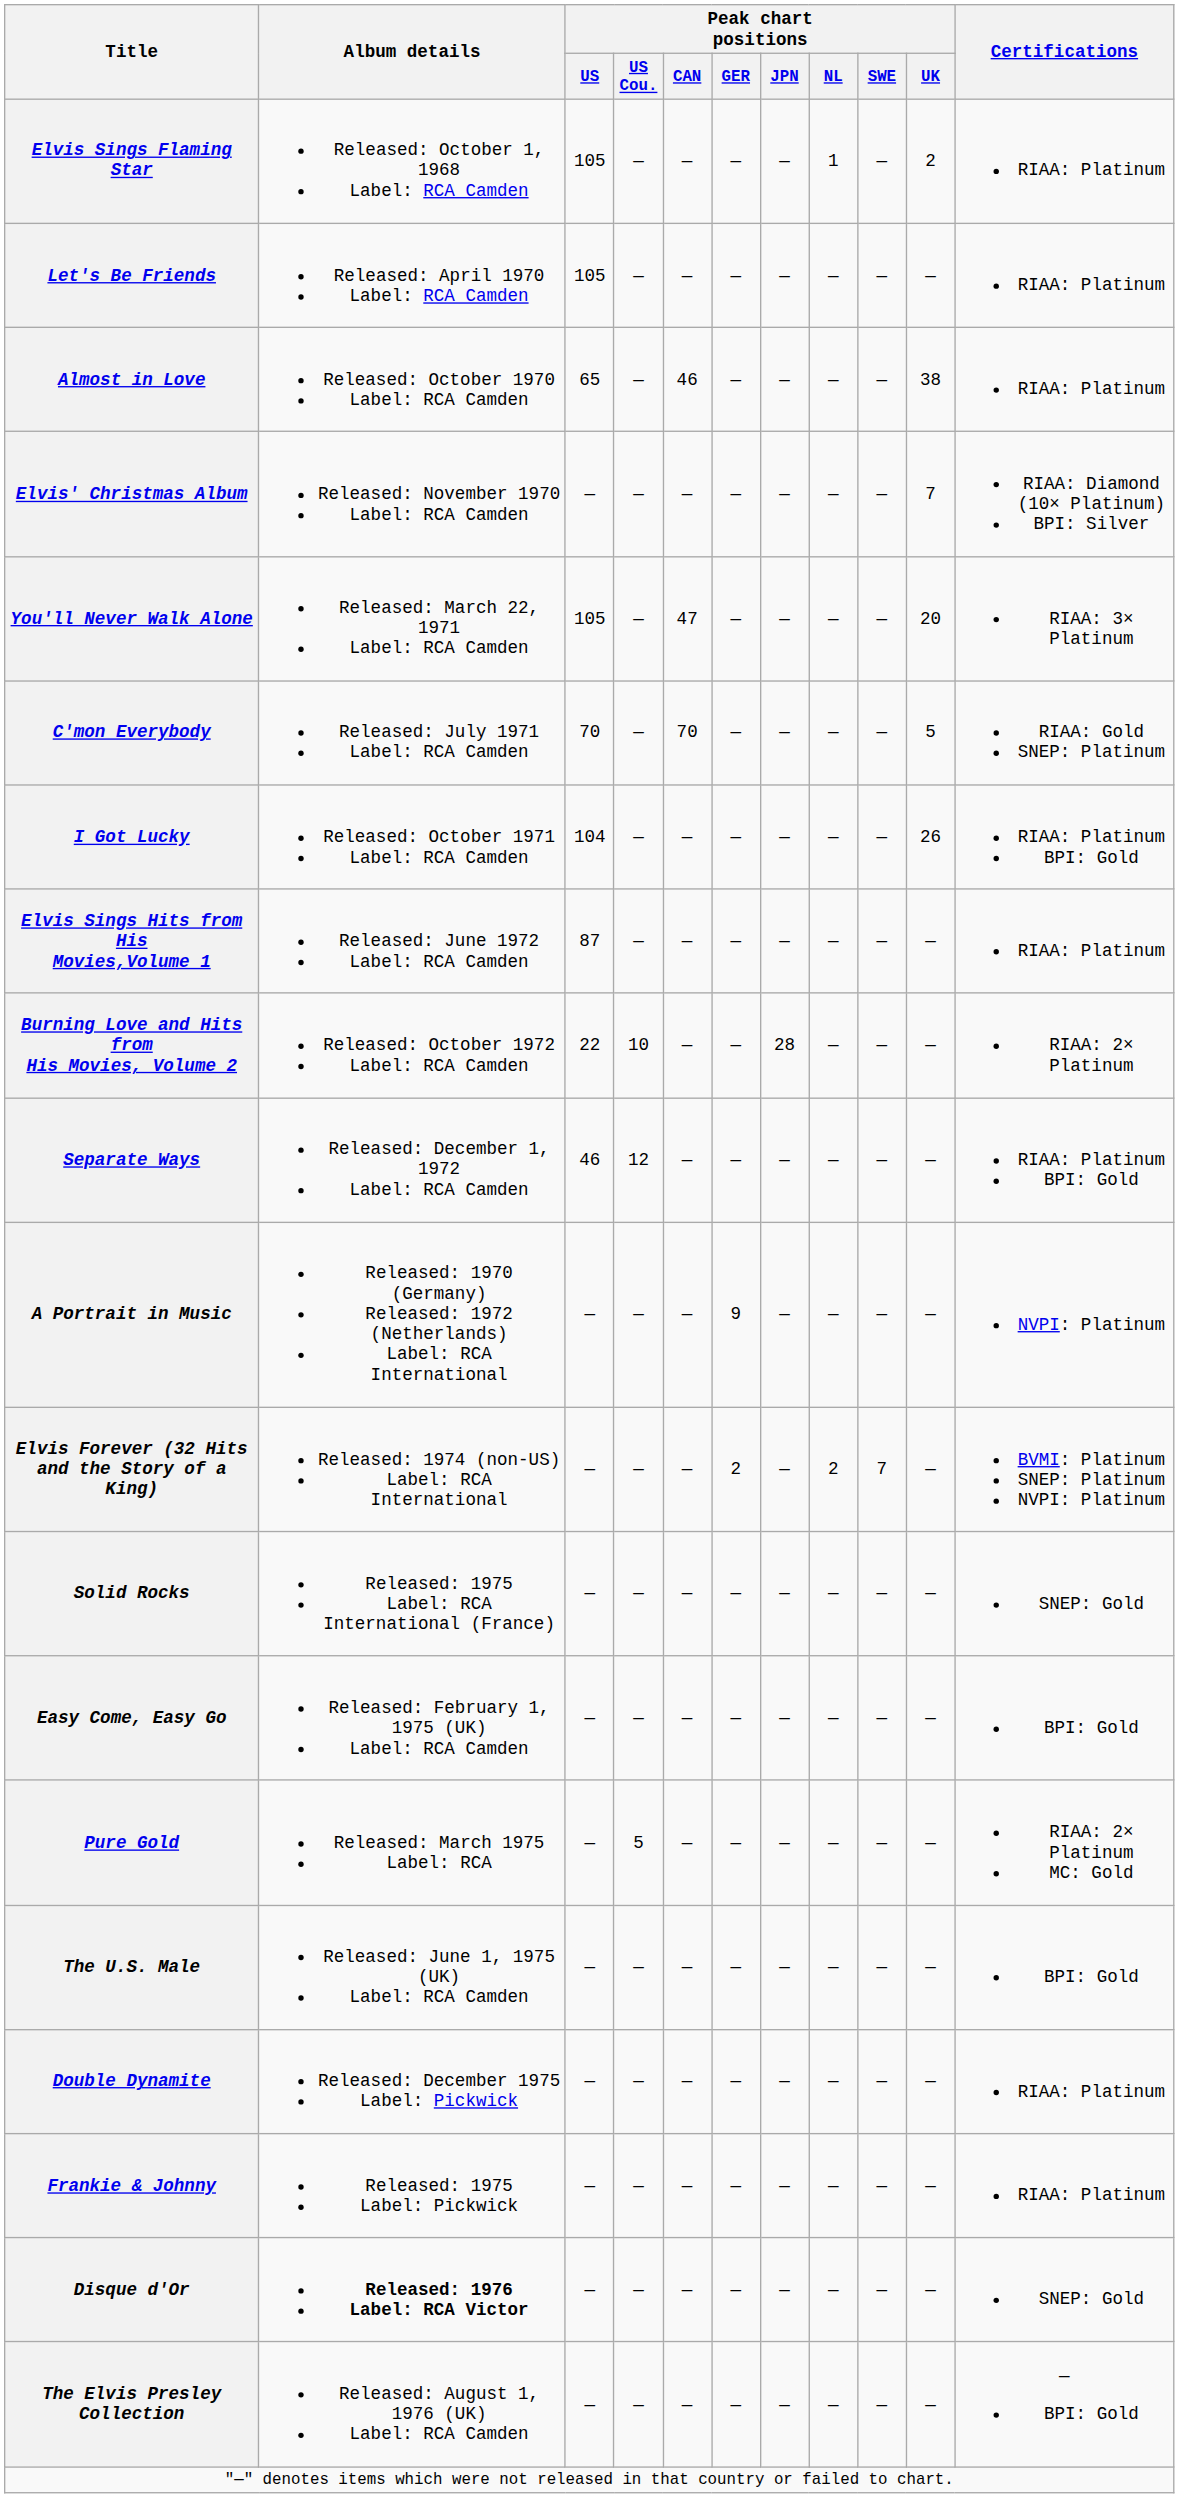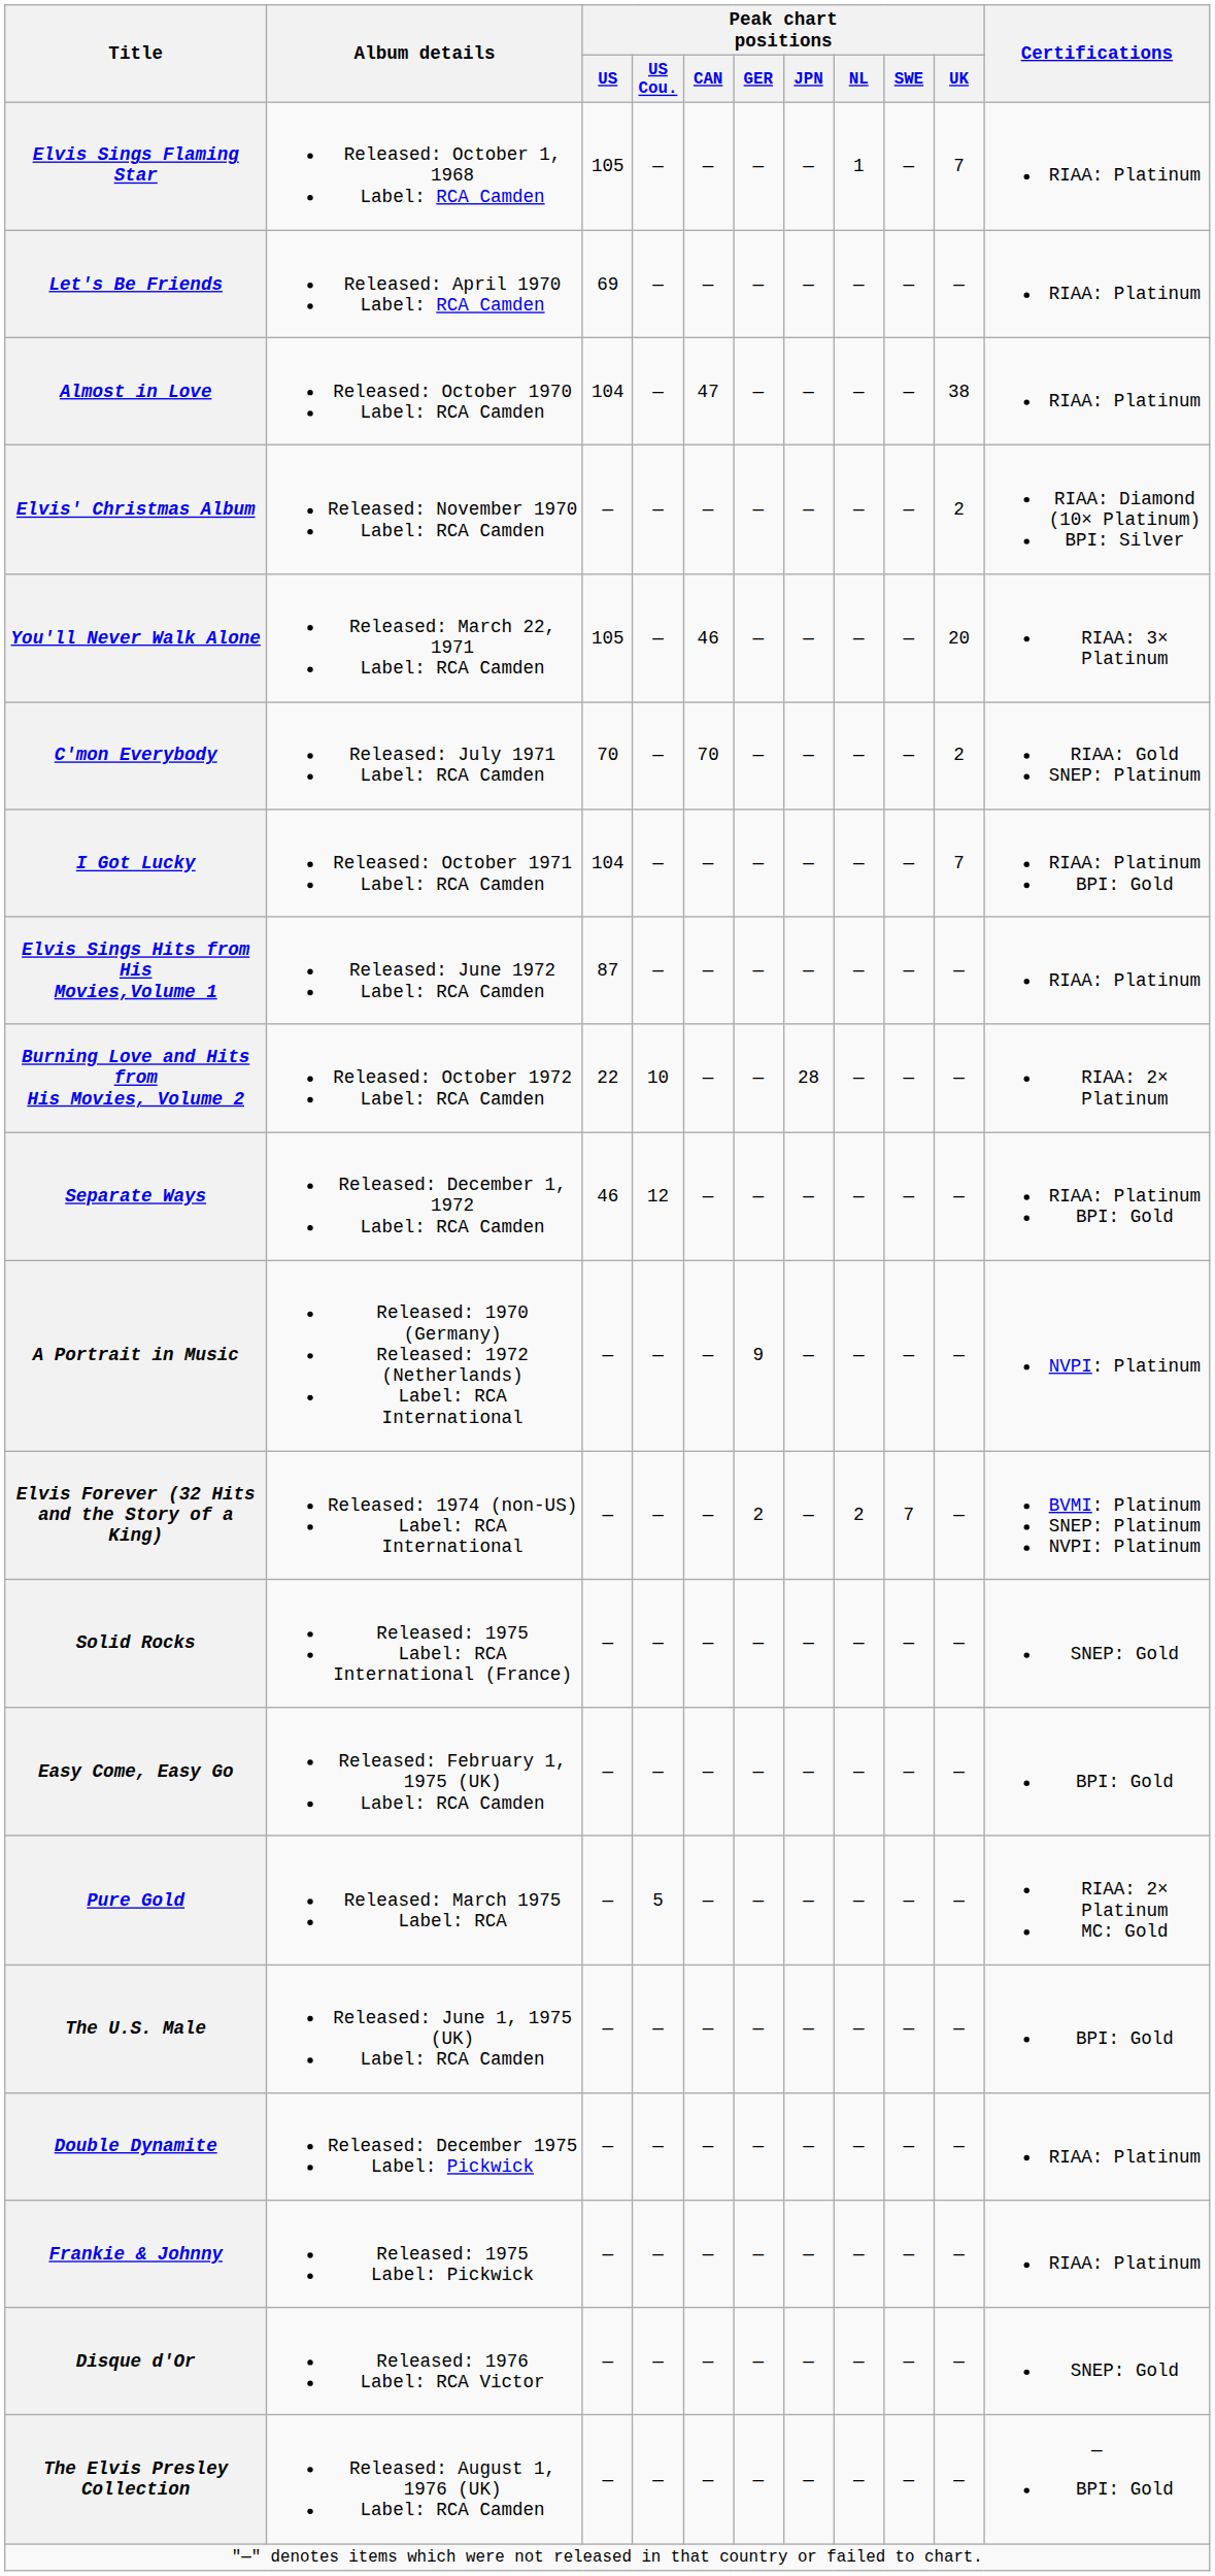Elvis Sings Flaming Star | Peak chart positions / UK: 2 -> 7
Let's Be Friends | Peak chart positions / US: 105 -> 69
Almost in Love | Peak chart positions / US: 65 -> 104
Almost in Love | Peak chart positions / CAN: 46 -> 47
Elvis' Christmas Album | Peak chart positions / UK: 7 -> 2
You'll Never Walk Alone | Peak chart positions / CAN: 47 -> 46
C'mon Everybody | Peak chart positions / UK: 5 -> 2
I Got Lucky | Peak chart positions / UK: 26 -> 7
Disque d'Or | Album details: bold -> normal
